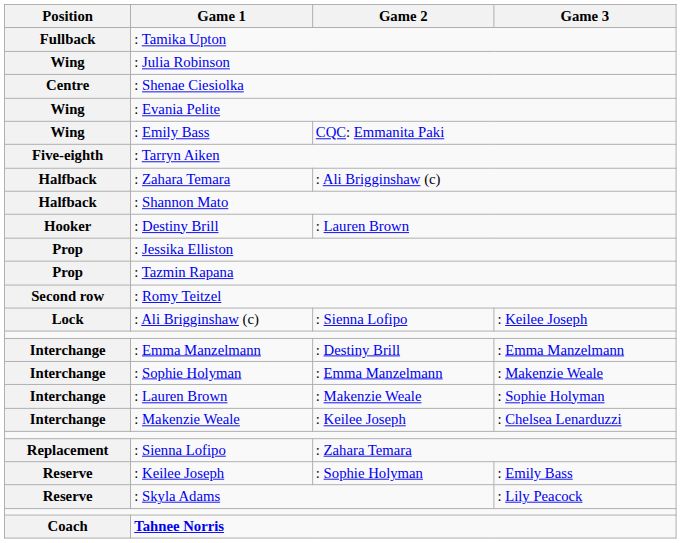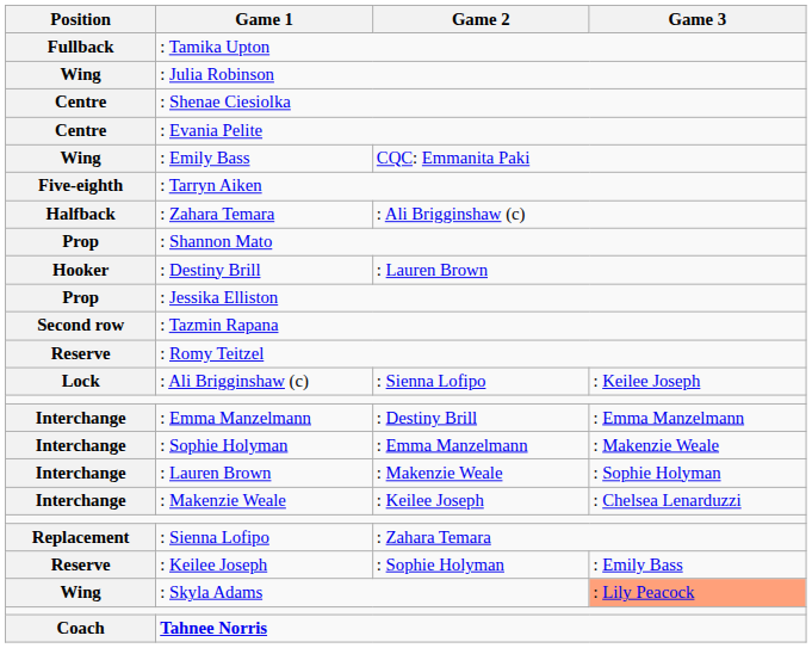: Evania Pelite | Position: Wing -> Centre
: Shannon Mato | Position: Halfback -> Prop
: Tazmin Rapana | Position: Prop -> Second row
: Romy Teitzel | Position: Second row -> Reserve
: Skyla Adams | Position: Reserve -> Wing
: Skyla Adams | Game 3: no background -> lightsalmon background
